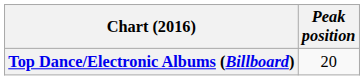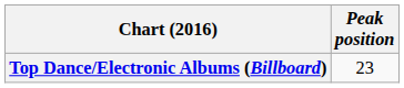Top Dance/Electronic Albums (Billboard) | Peak position: 20 -> 23
